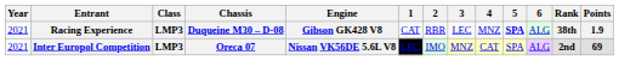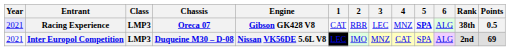Racing Experience | Year: no background -> lavender background
Racing Experience | Chassis: Duqueine M30 – D-08 -> Oreca 07
Racing Experience | Points: 1.9 -> 0.5
Inter Europol Competition | Chassis: Oreca 07 -> Duqueine M30 – D-08
